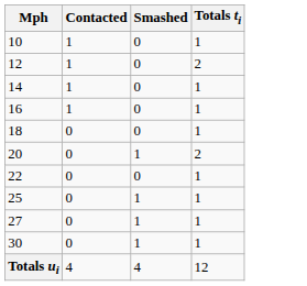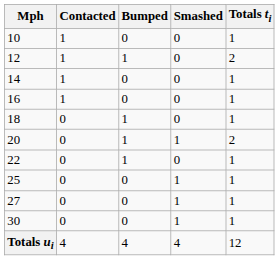+ column: Bumped | 0 | 1 | 0 | 0 | 1 | 1 | 1 | 0 | 0 | 0 | 4
